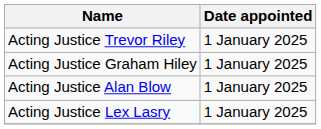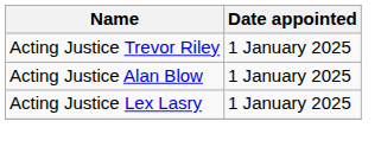- row: Acting Justice Graham Hiley | 1 January 2025
